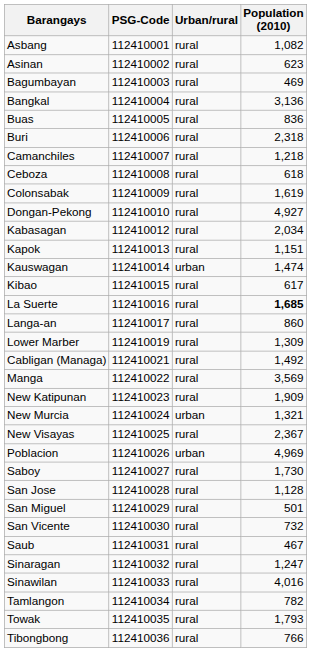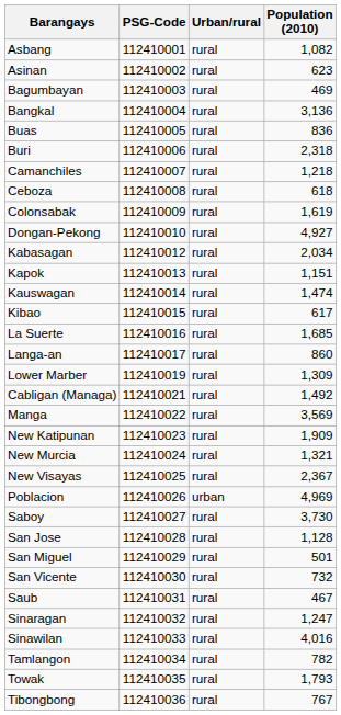Kauswagan | Urban/rural: urban -> rural
La Suerte | Population (2010): bold -> normal
New Murcia | Urban/rural: urban -> rural
Saboy | Population (2010): 1,730 -> 3,730
Tibongbong | Population (2010): 766 -> 767
